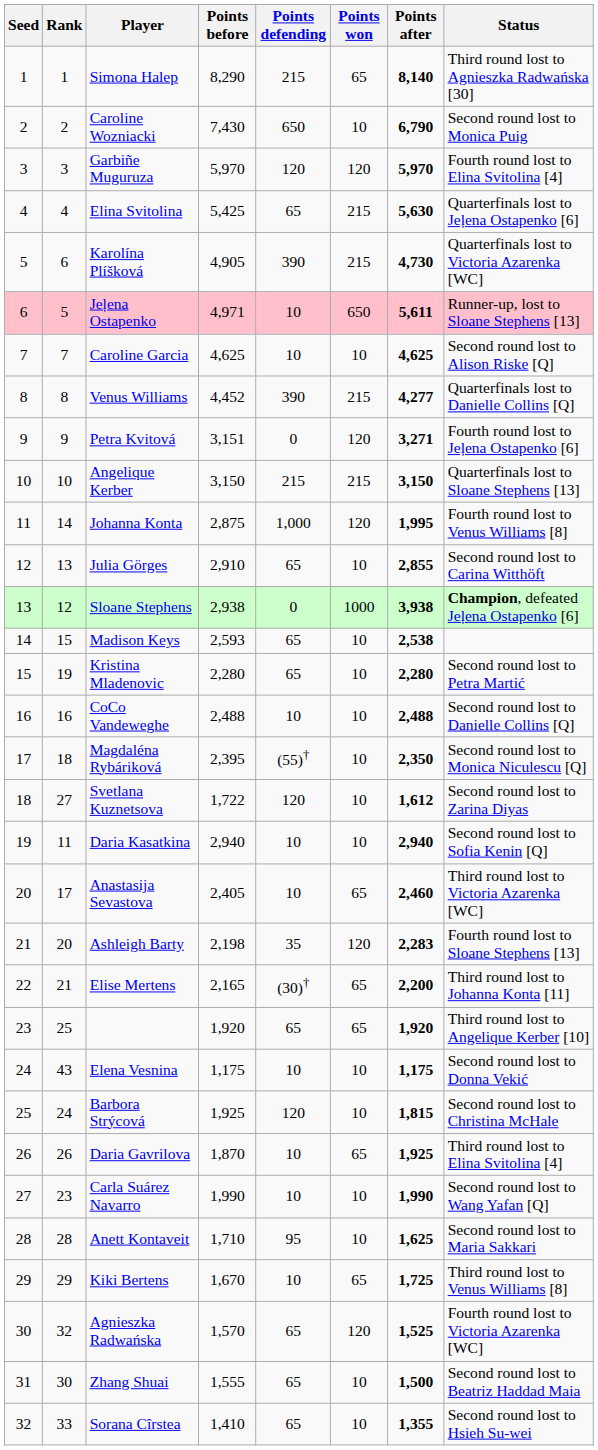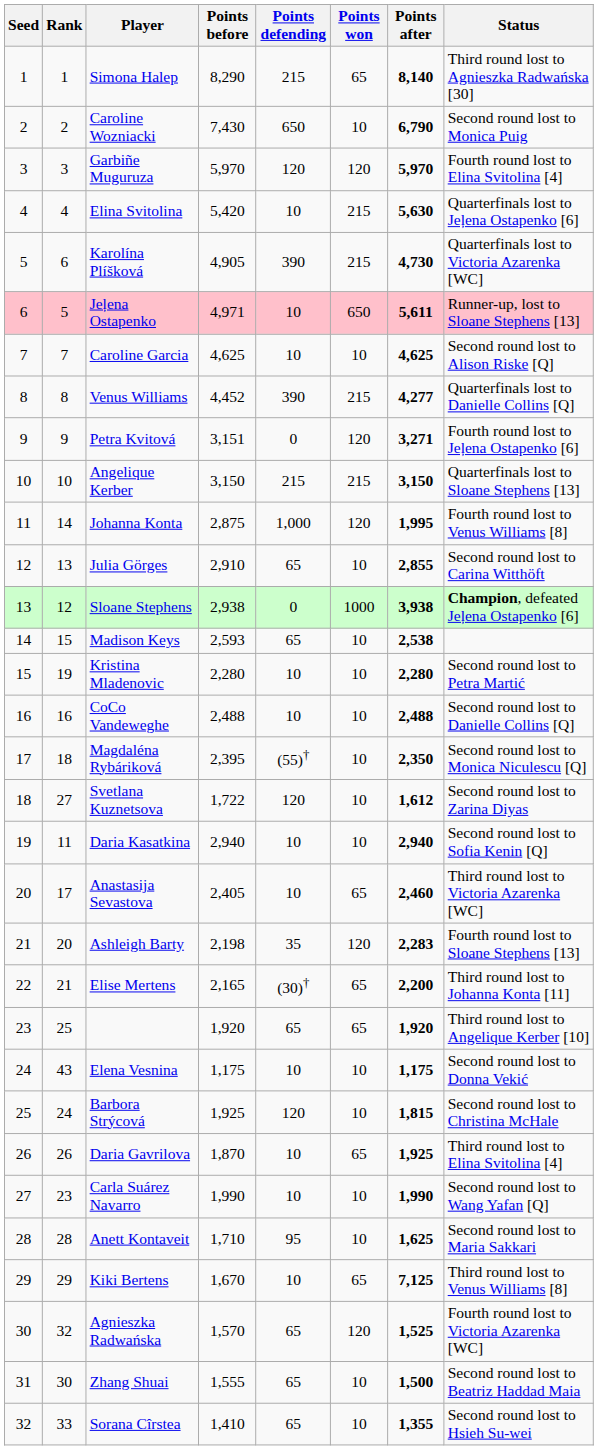Elina Svitolina | Points before: 5,425 -> 5,420
Elina Svitolina | Points defending: 65 -> 10
Kristina Mladenovic | Points defending: 65 -> 10
Kiki Bertens | Points after: 1,725 -> 7,125
